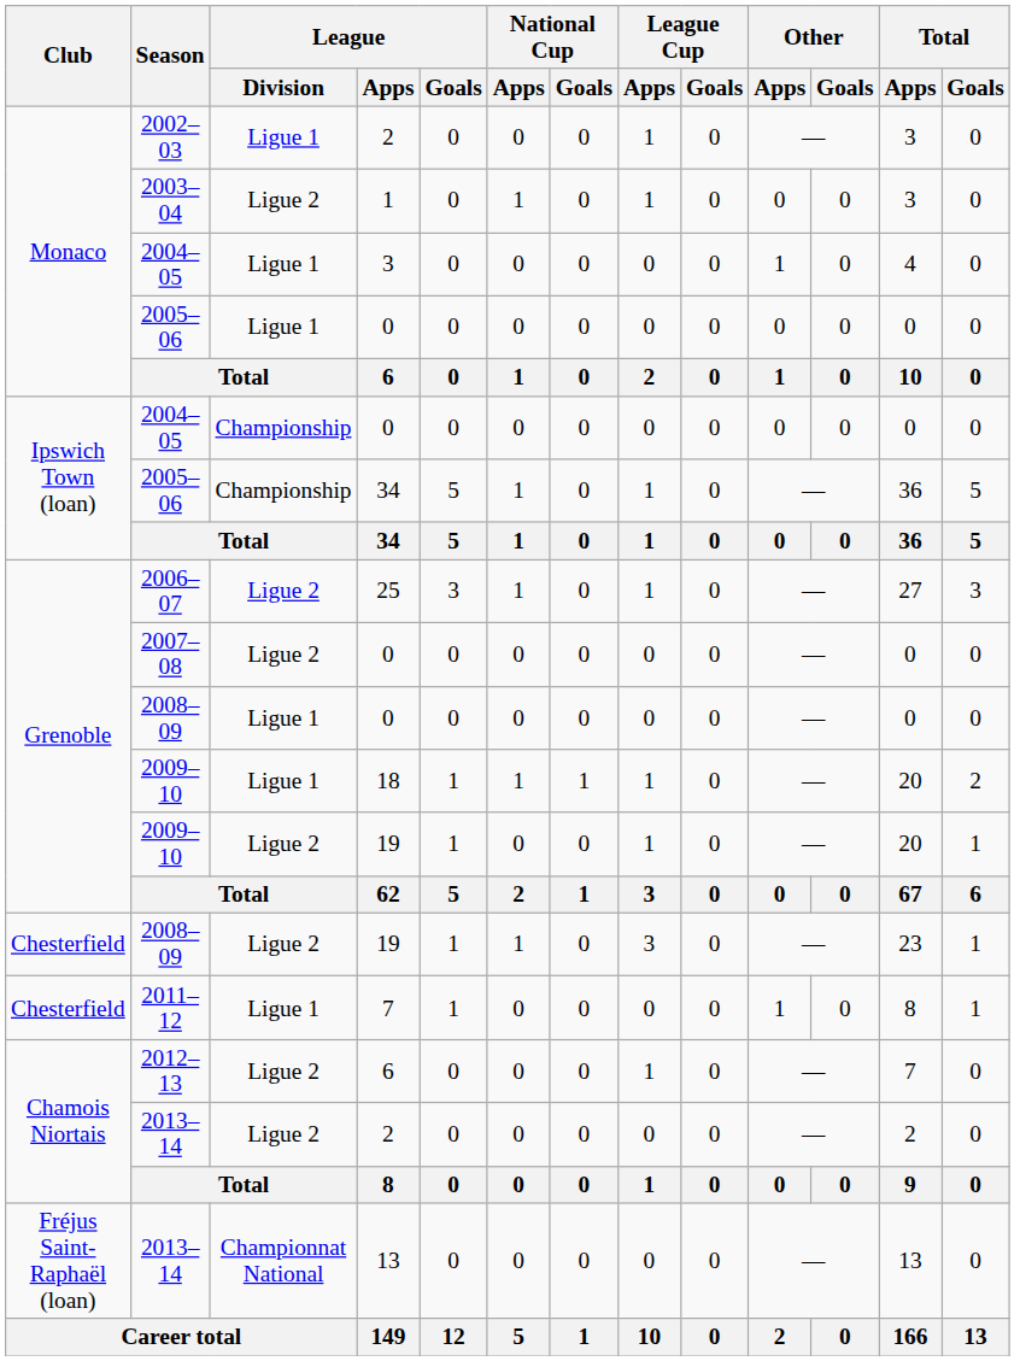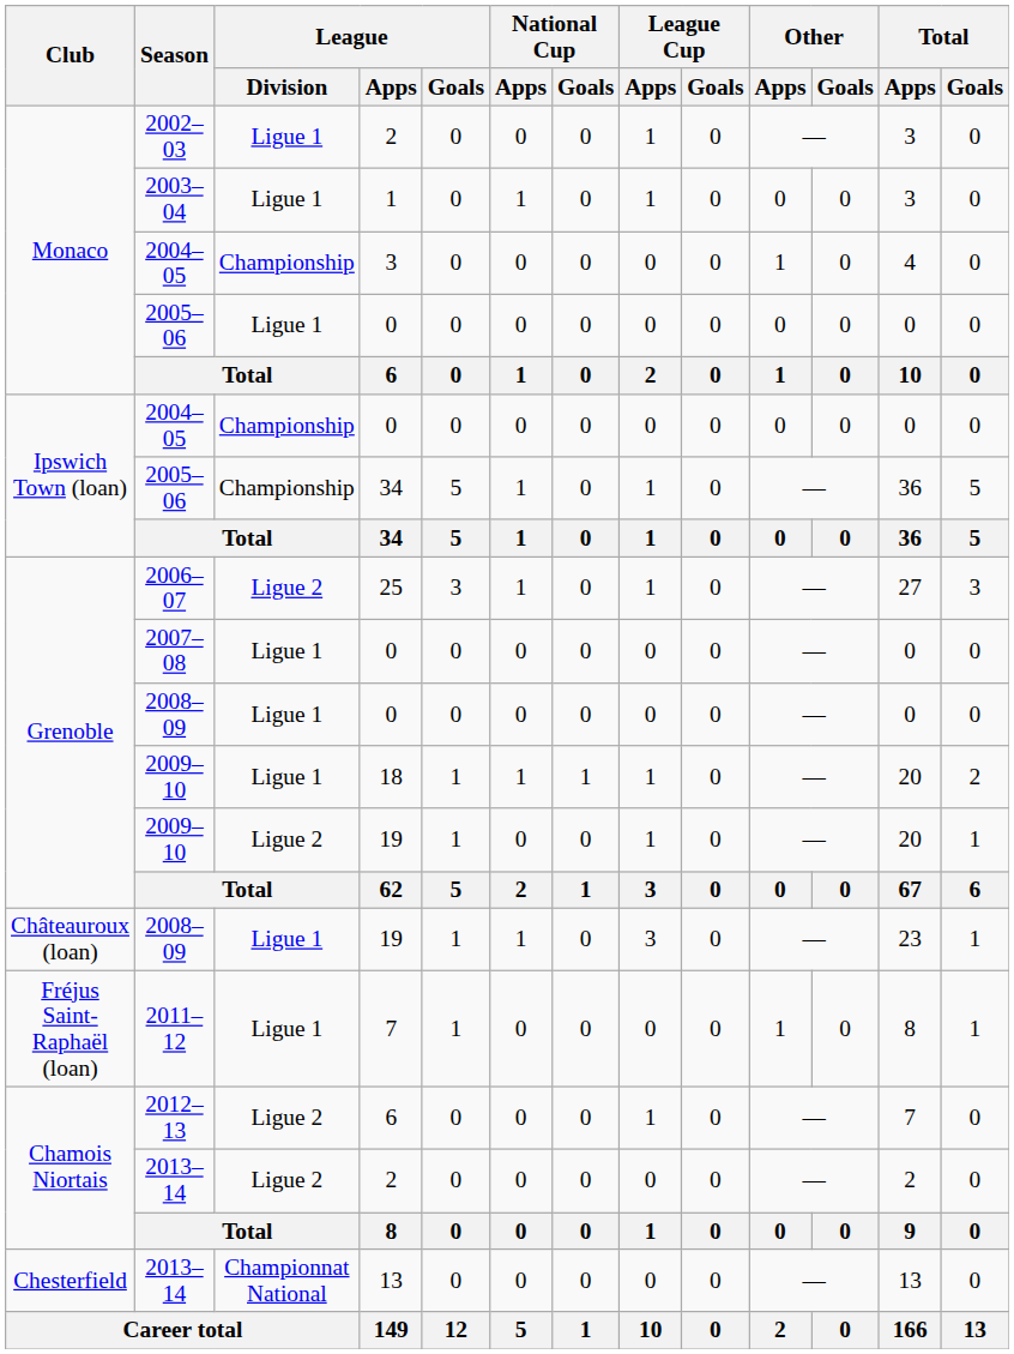2003–04 | League / Division: Ligue 2 -> Ligue 1
2004–05 / 3 | League / Division: Ligue 1 -> Championship
2007–08 | League / Division: Ligue 2 -> Ligue 1
2008–09 / 19 | Club: Chesterfield -> Châteauroux (loan)
2008–09 / 19 | League / Division: Ligue 2 -> Ligue 1
2011–12 | Club: Chesterfield -> Fréjus Saint-Raphaël (loan)
2013–14 / 13 | Club: Fréjus Saint-Raphaël (loan) -> Chesterfield
